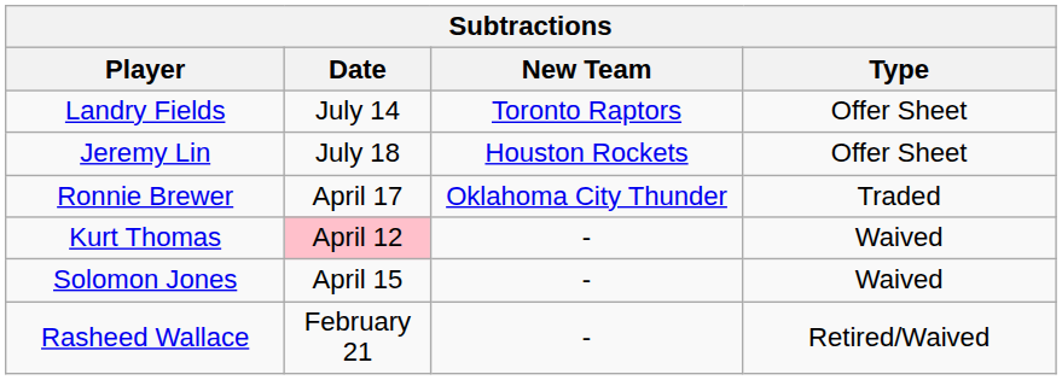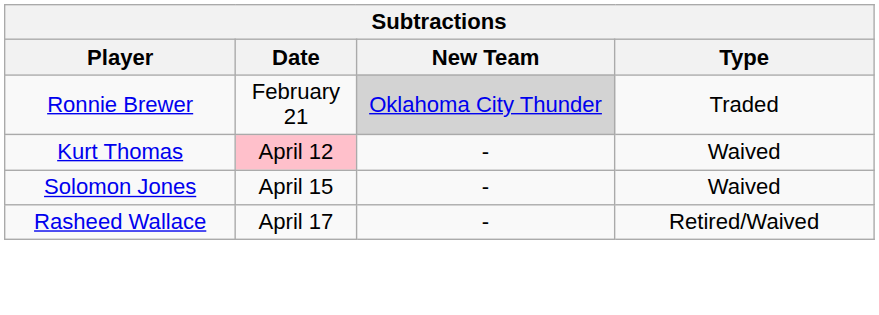- row: Landry Fields | July 14 | Toronto Raptors | Offer Sheet
- row: Jeremy Lin | July 18 | Houston Rockets | Offer Sheet
Ronnie Brewer | Date: April 17 -> February 21
Ronnie Brewer | New Team: no background -> lightgrey background
Rasheed Wallace | Date: February 21 -> April 17
